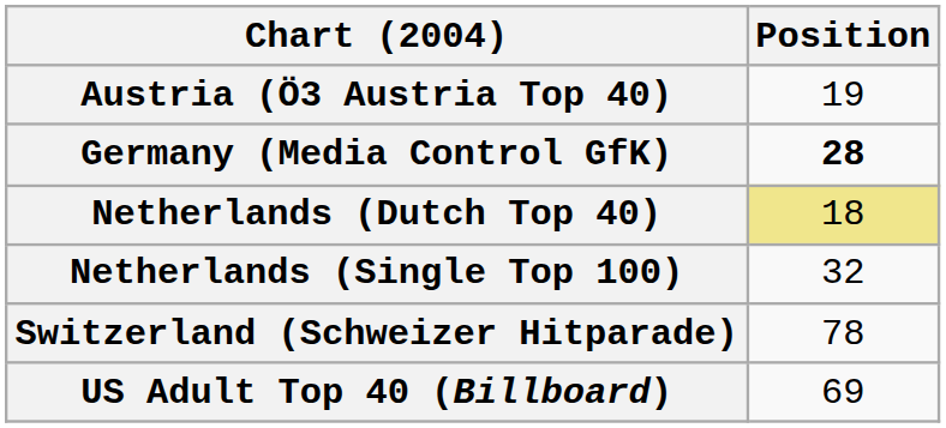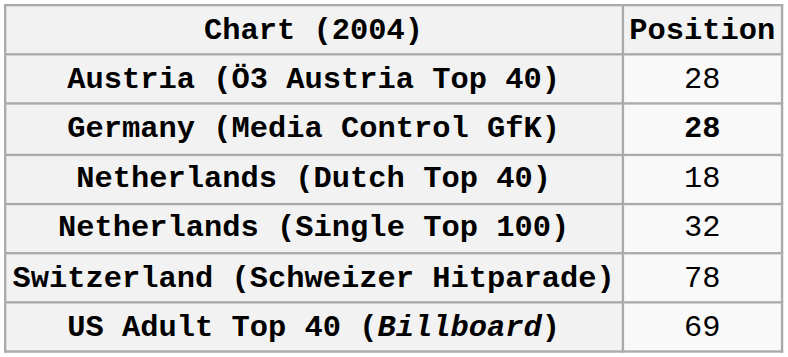Austria (Ö3 Austria Top 40) | Position: 19 -> 28
Netherlands (Dutch Top 40) | Position: khaki background -> no background
